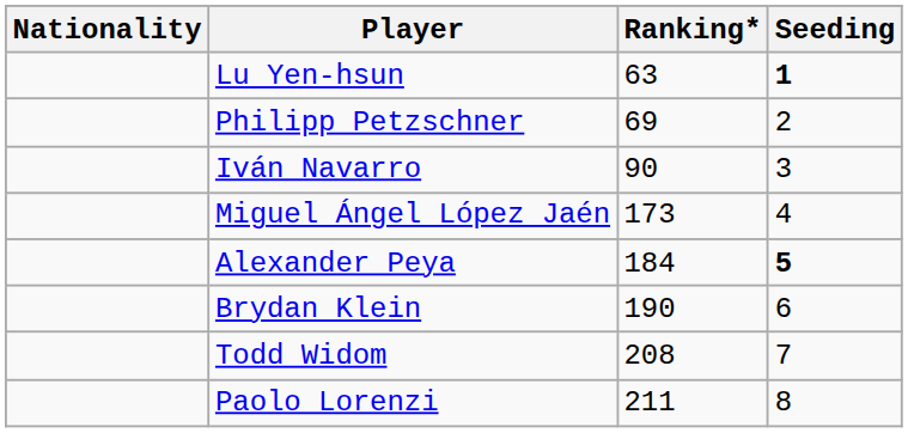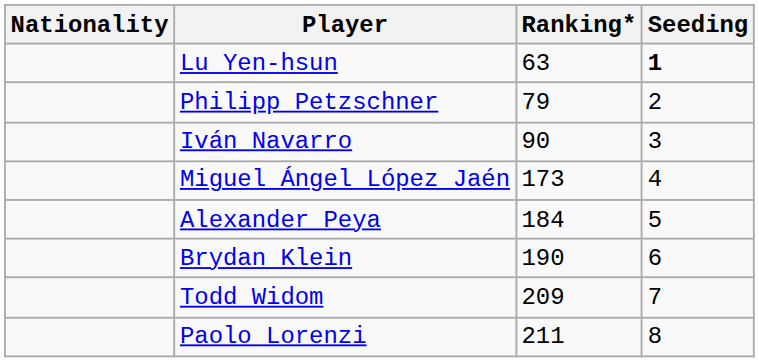Philipp Petzschner | Ranking*: 69 -> 79
Alexander Peya | Seeding: bold -> normal
Todd Widom | Ranking*: 208 -> 209
